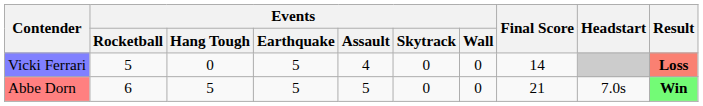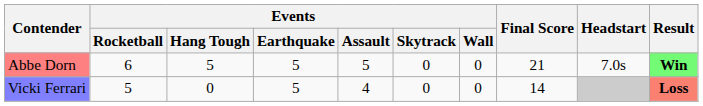rows swapped: Abbe Dorn <-> Vicki Ferrari
